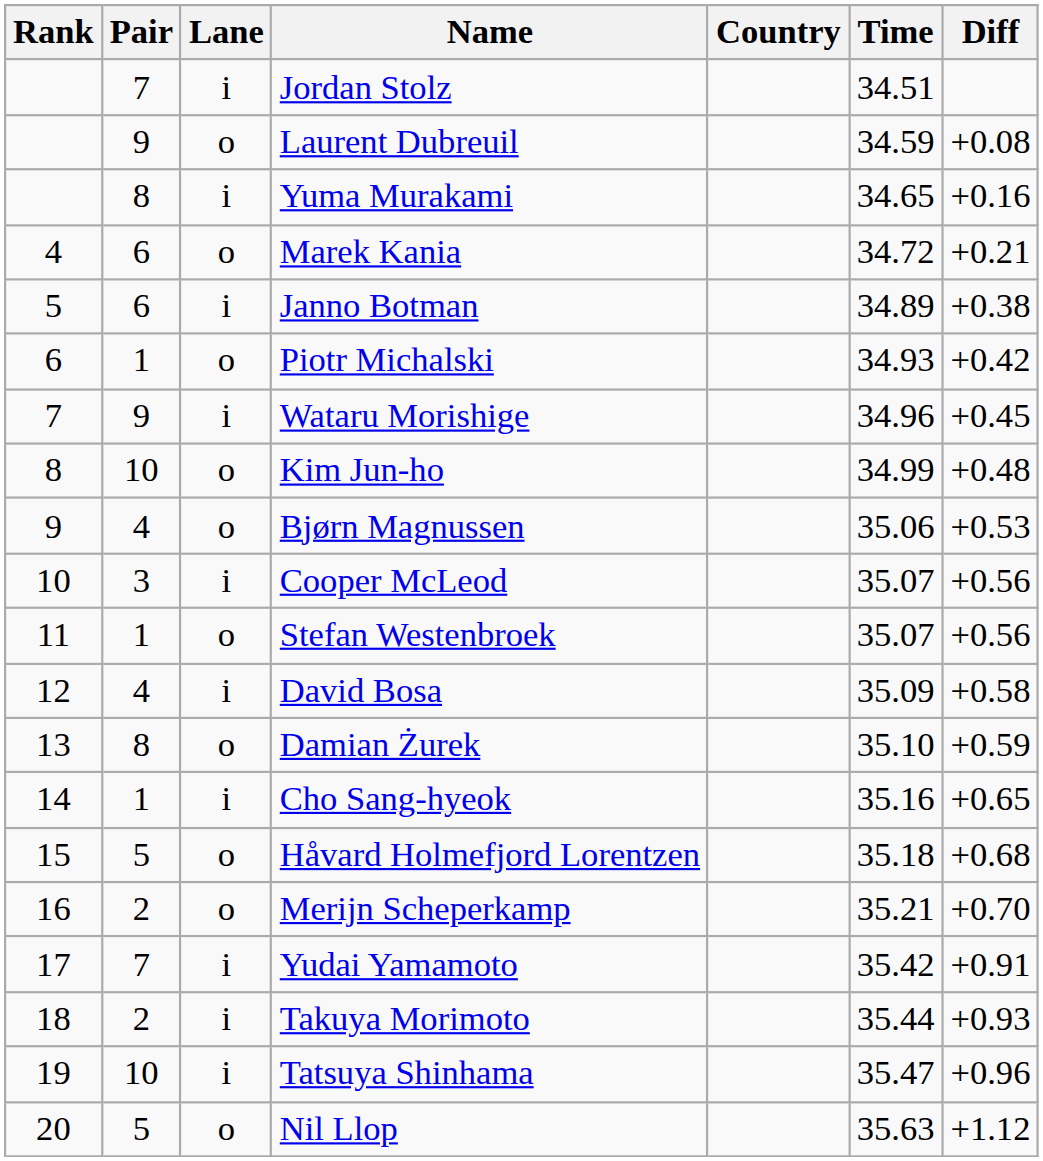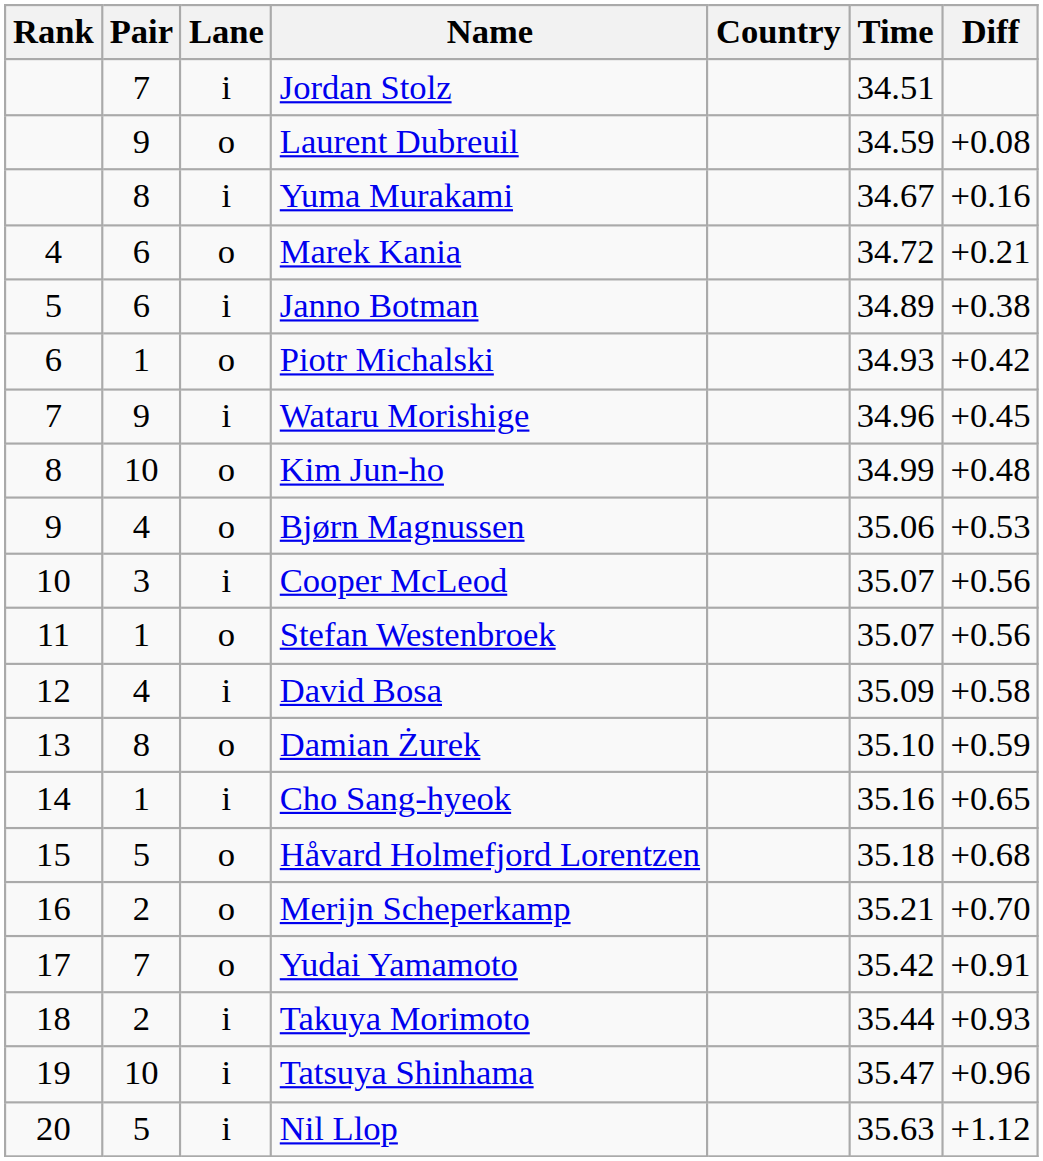Yuma Murakami | Time: 34.65 -> 34.67
Yudai Yamamoto | Lane: i -> o
Nil Llop | Lane: o -> i
